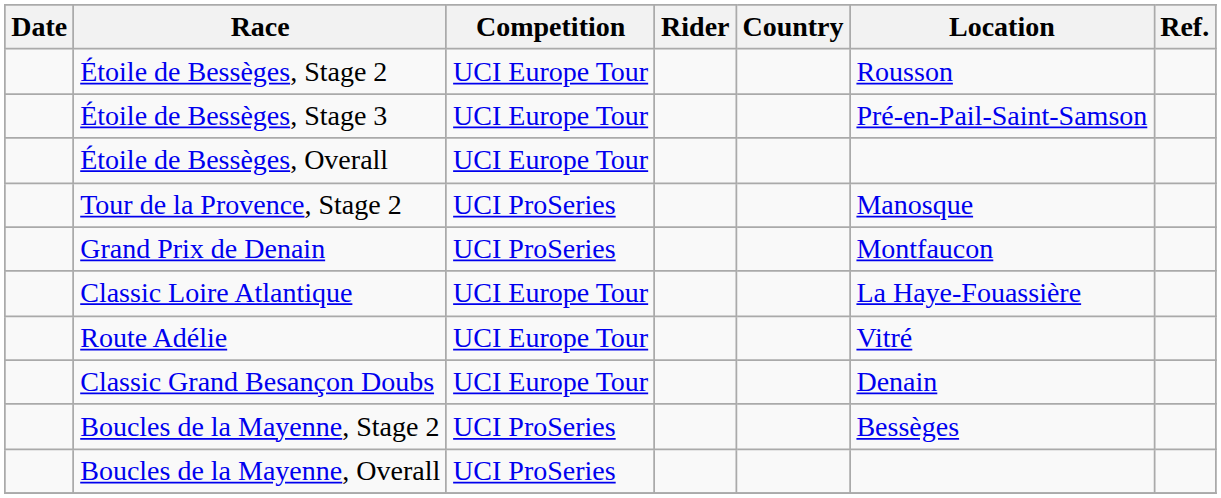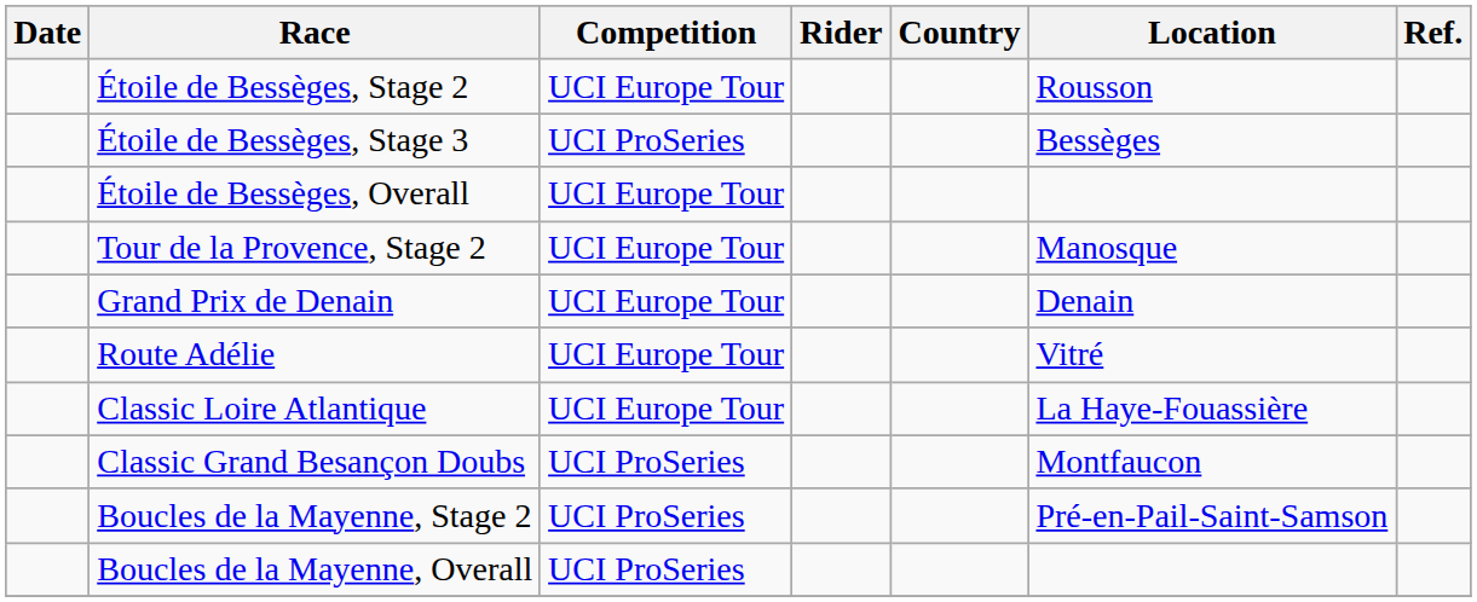Étoile de Bessèges, Stage 3 | Competition: UCI Europe Tour -> UCI ProSeries
Étoile de Bessèges, Stage 3 | Location: Pré-en-Pail-Saint-Samson -> Bessèges
Tour de la Provence, Stage 2 | Competition: UCI ProSeries -> UCI Europe Tour
Grand Prix de Denain | Competition: UCI ProSeries -> UCI Europe Tour
Grand Prix de Denain | Location: Montfaucon -> Denain
rows swapped: Classic Loire Atlantique <-> Route Adélie
Classic Grand Besançon Doubs | Competition: UCI Europe Tour -> UCI ProSeries
Classic Grand Besançon Doubs | Location: Denain -> Montfaucon
Boucles de la Mayenne, Stage 2 | Location: Bessèges -> Pré-en-Pail-Saint-Samson
